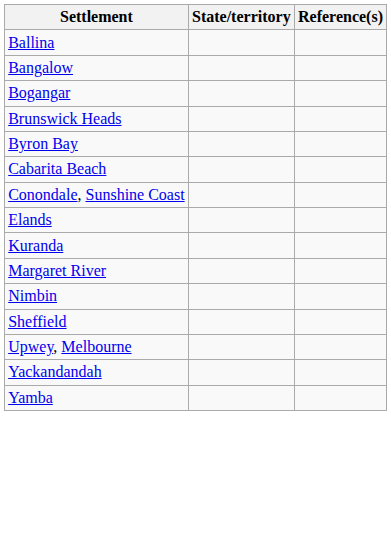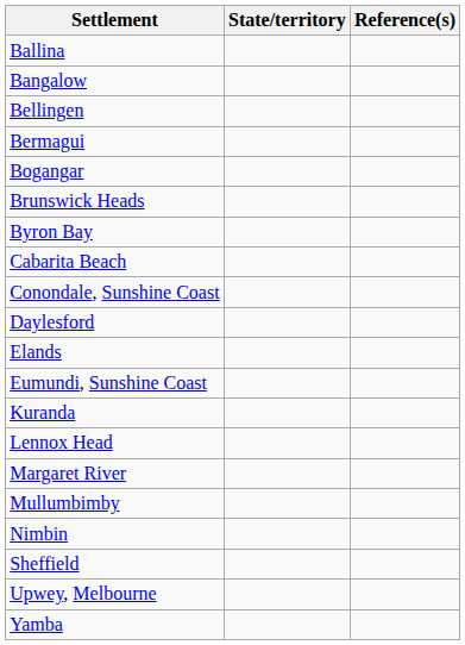+ row: Bellingen
+ row: Bermagui
+ row: Daylesford
+ row: Eumundi, Sunshine Coast
+ row: Lennox Head
+ row: Mullumbimby
- row: Yackandandah
